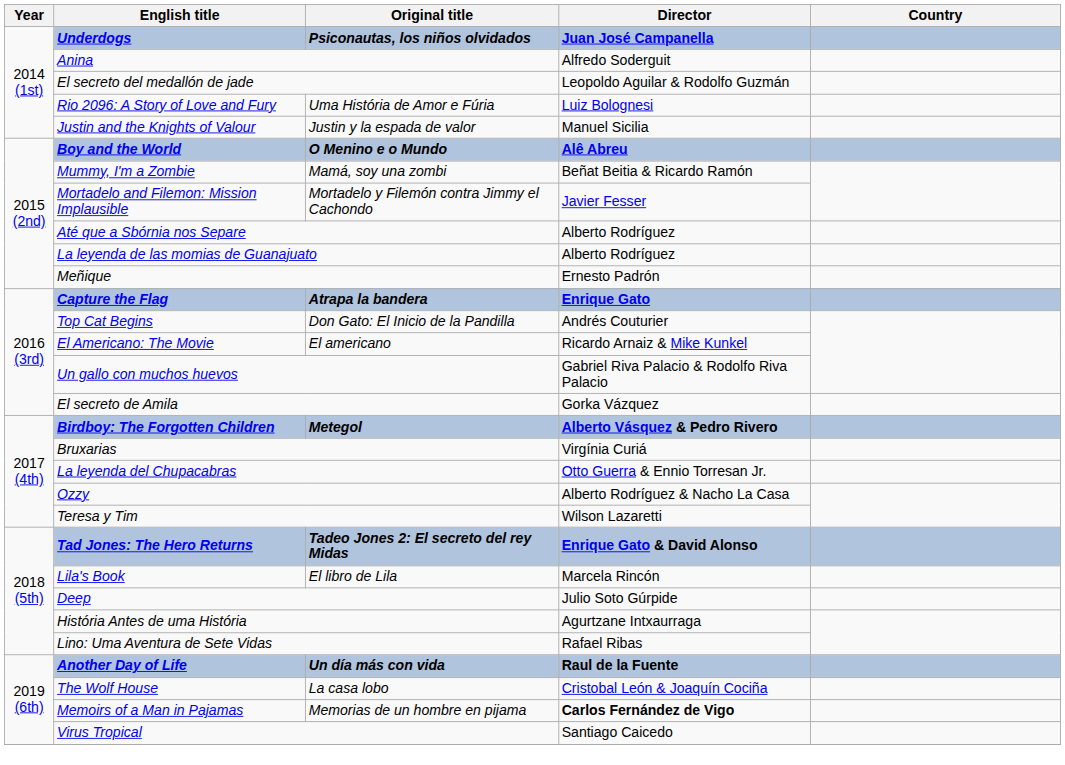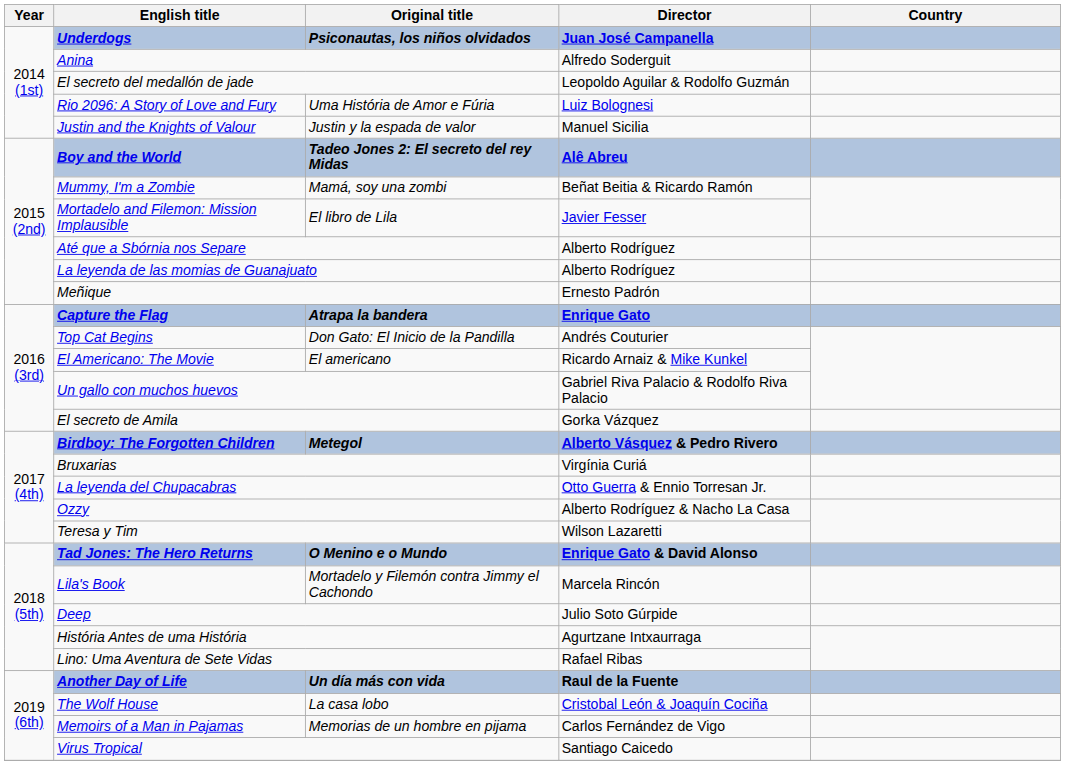Boy and the World | Original title: O Menino e o Mundo -> Tadeo Jones 2: El secreto del rey Midas
Mortadelo and Filemon: Mission Implausible | Original title: Mortadelo y Filemón contra Jimmy el Cachondo -> El libro de Lila
Tad Jones: The Hero Returns | Original title: Tadeo Jones 2: El secreto del rey Midas -> O Menino e o Mundo
Lila's Book | Original title: El libro de Lila -> Mortadelo y Filemón contra Jimmy el Cachondo
Memoirs of a Man in Pajamas | Director: bold -> normal
